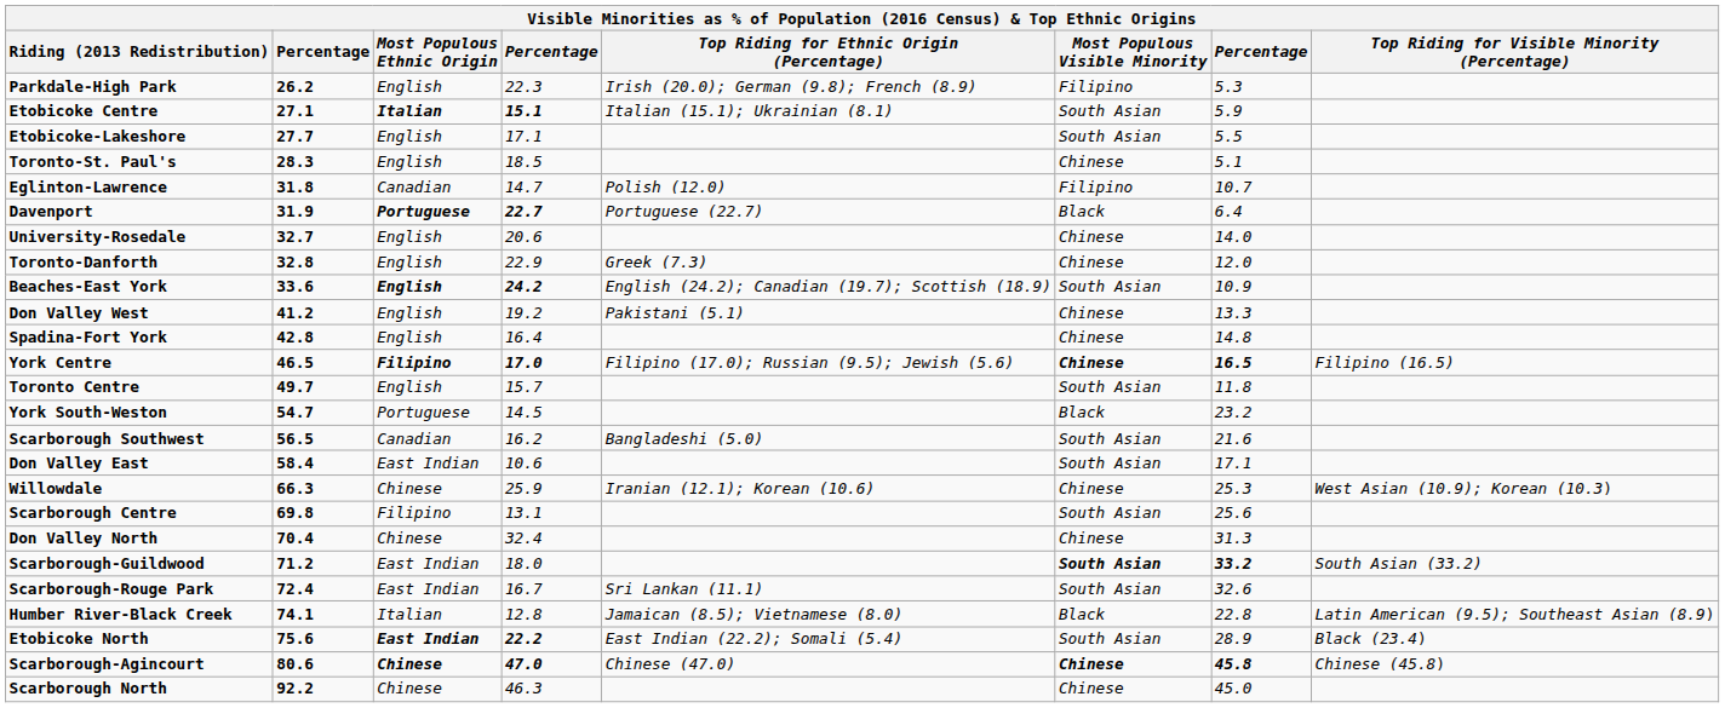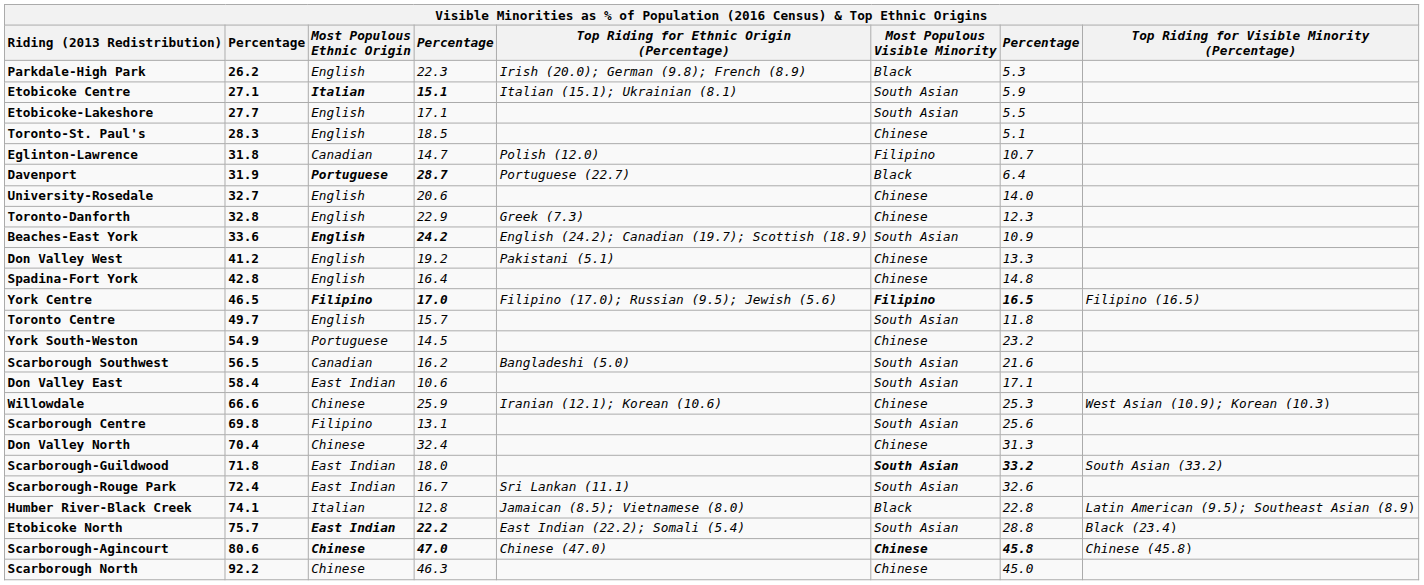Parkdale-High Park | Most Populous Visible Minority: Filipino -> Black
Davenport | column 4: 22.7 -> 28.7
Toronto-Danforth | column 7: 12.0 -> 12.3
York Centre | Most Populous Visible Minority: Chinese -> Filipino
York South-Weston | column 2: 54.7 -> 54.9
York South-Weston | Most Populous Visible Minority: Black -> Chinese
Willowdale | column 2: 66.3 -> 66.6
Scarborough-Guildwood | column 2: 71.2 -> 71.8
Etobicoke North | column 2: 75.6 -> 75.7
Etobicoke North | column 7: 28.9 -> 28.8
